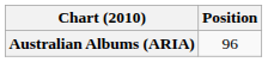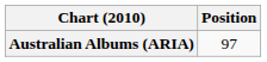Australian Albums (ARIA) | Position: 96 -> 97
